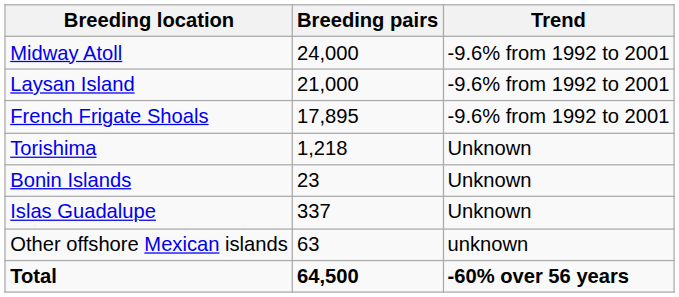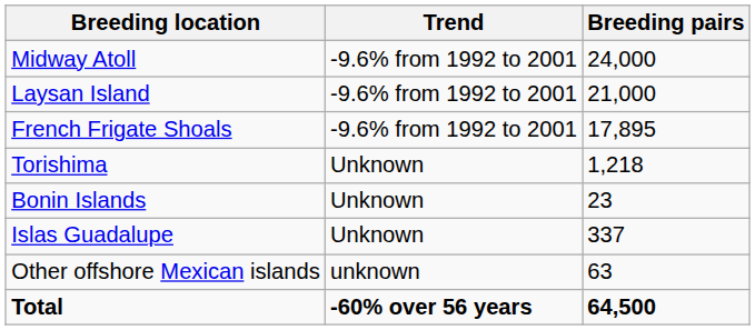columns swapped: Breeding pairs <-> Trend
